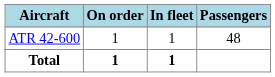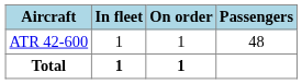columns swapped: In fleet <-> On order
